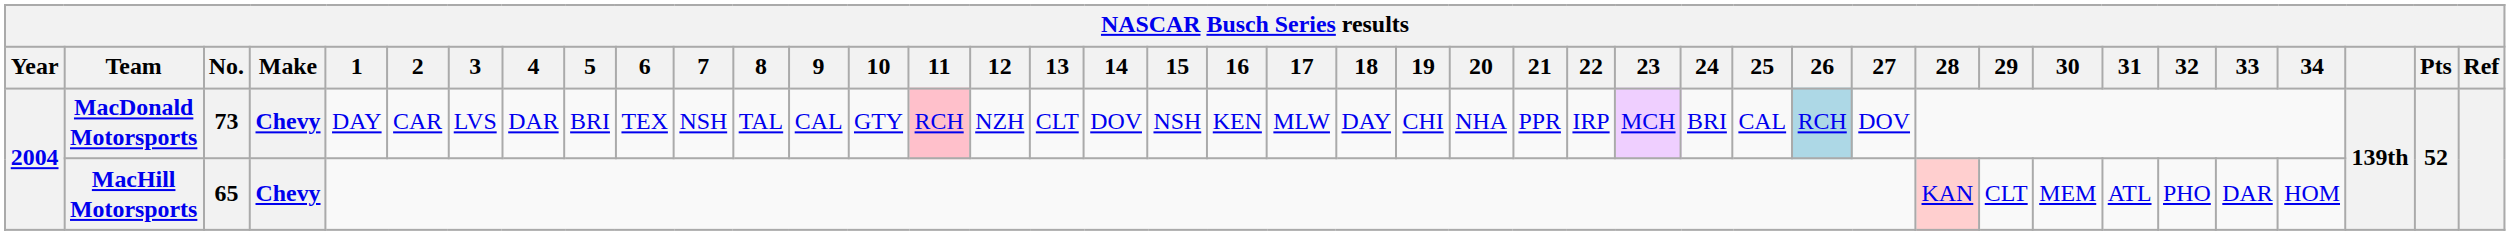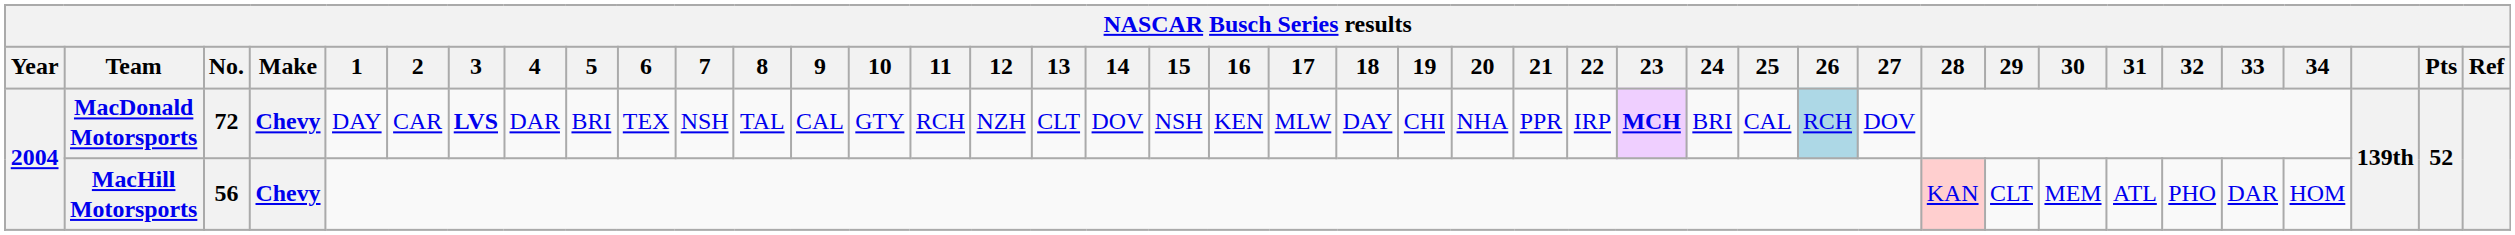MacDonald Motorsports | No.: 73 -> 72
MacDonald Motorsports | 3: normal -> bold
MacDonald Motorsports | 11: pink background -> no background
MacDonald Motorsports | 23: normal -> bold
MacHill Motorsports | No.: 65 -> 56
